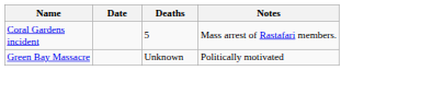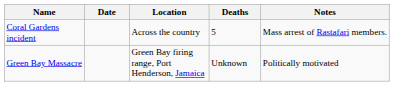+ column: Location | Across the country | Green Bay firing range, Port Henderson, Jamaica
